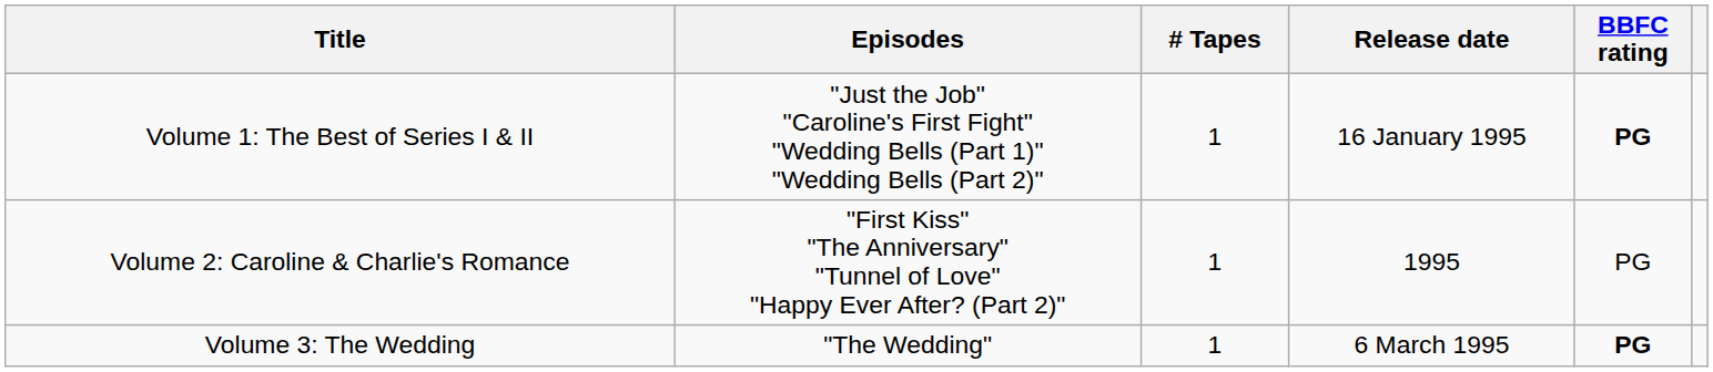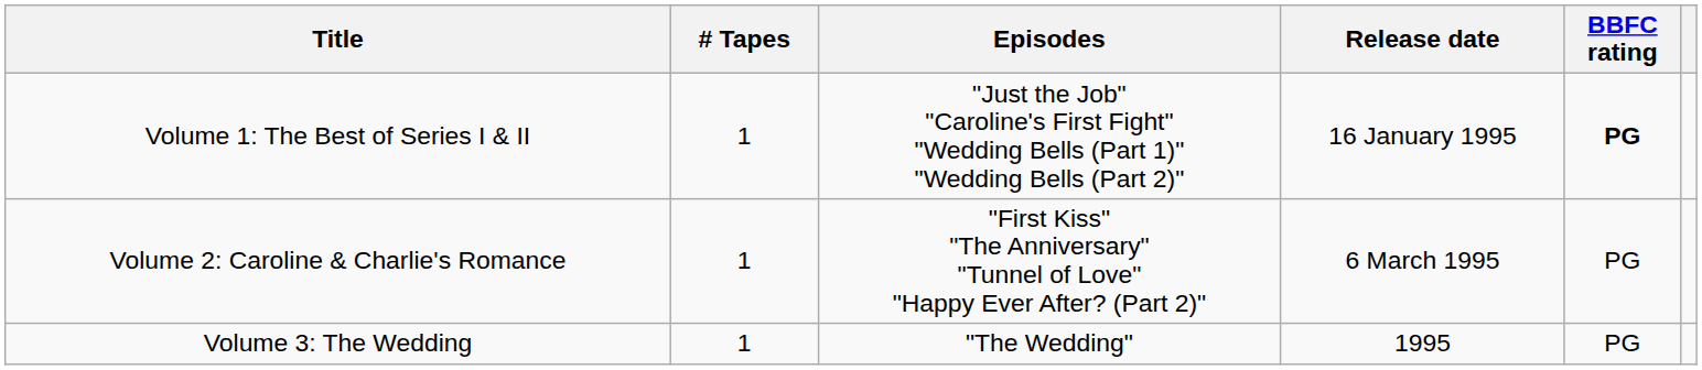columns swapped: Episodes <-> # Tapes
Volume 2: Caroline & Charlie's Romance | Release date: 1995 -> 6 March 1995
Volume 3: The Wedding | Release date: 6 March 1995 -> 1995
Volume 3: The Wedding | BBFC rating: bold -> normal
